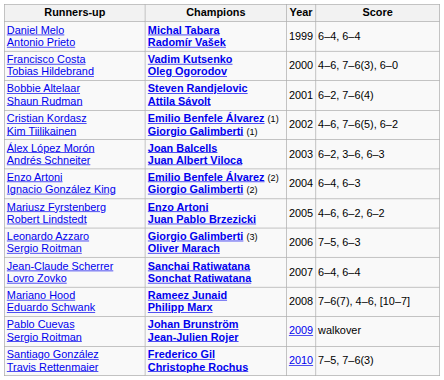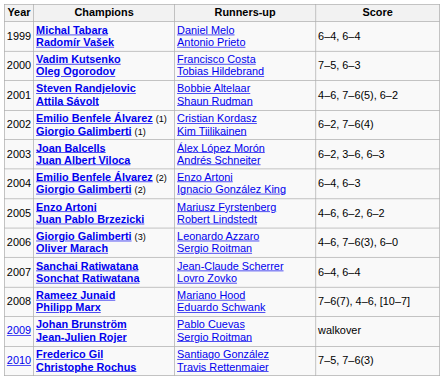columns swapped: Year <-> Runners-up
Vadim Kutsenko Oleg Ogorodov | Score: 4–6, 7–6(3), 6–0 -> 7–5, 6–3
Steven Randjelovic Attila Sávolt | Score: 6–2, 7–6(4) -> 4–6, 7–6(5), 6–2
Emilio Benfele Álvarez (1) Giorgio Galimberti (1) | Score: 4–6, 7–6(5), 6–2 -> 6–2, 7–6(4)
Giorgio Galimberti (3) Oliver Marach | Score: 7–5, 6–3 -> 4–6, 7–6(3), 6–0
